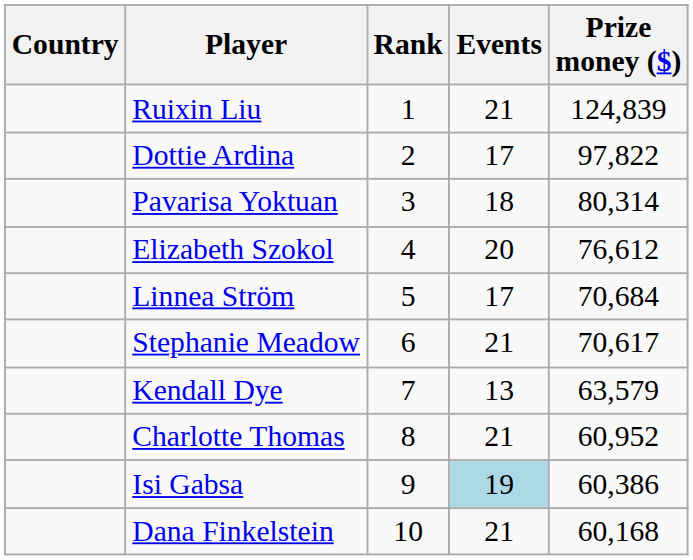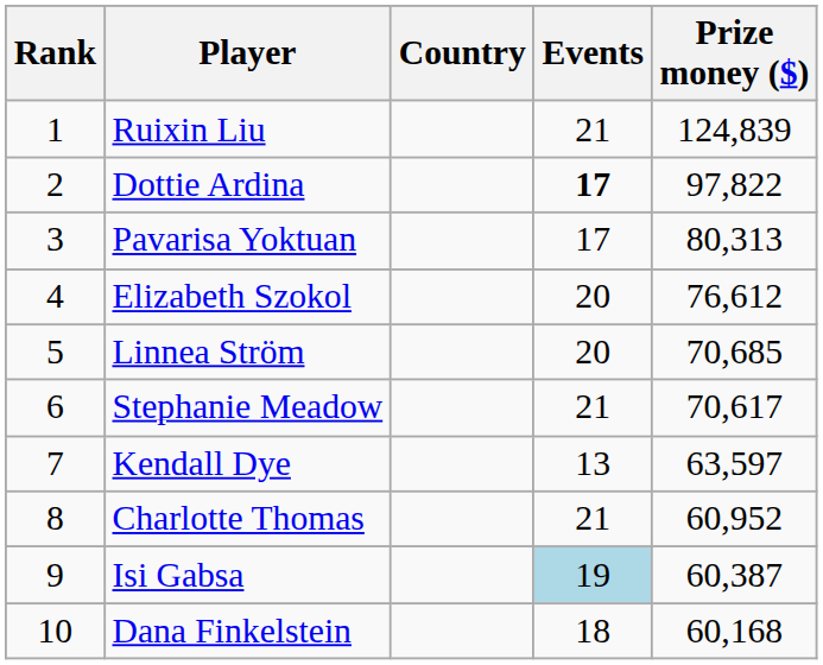columns swapped: Rank <-> Country
Dottie Ardina | Events: normal -> bold
Pavarisa Yoktuan | Events: 18 -> 17
Pavarisa Yoktuan | Prize money ($): 80,314 -> 80,313
Linnea Ström | Events: 17 -> 20
Linnea Ström | Prize money ($): 70,684 -> 70,685
Kendall Dye | Prize money ($): 63,579 -> 63,597
Isi Gabsa | Prize money ($): 60,386 -> 60,387
Dana Finkelstein | Events: 21 -> 18
